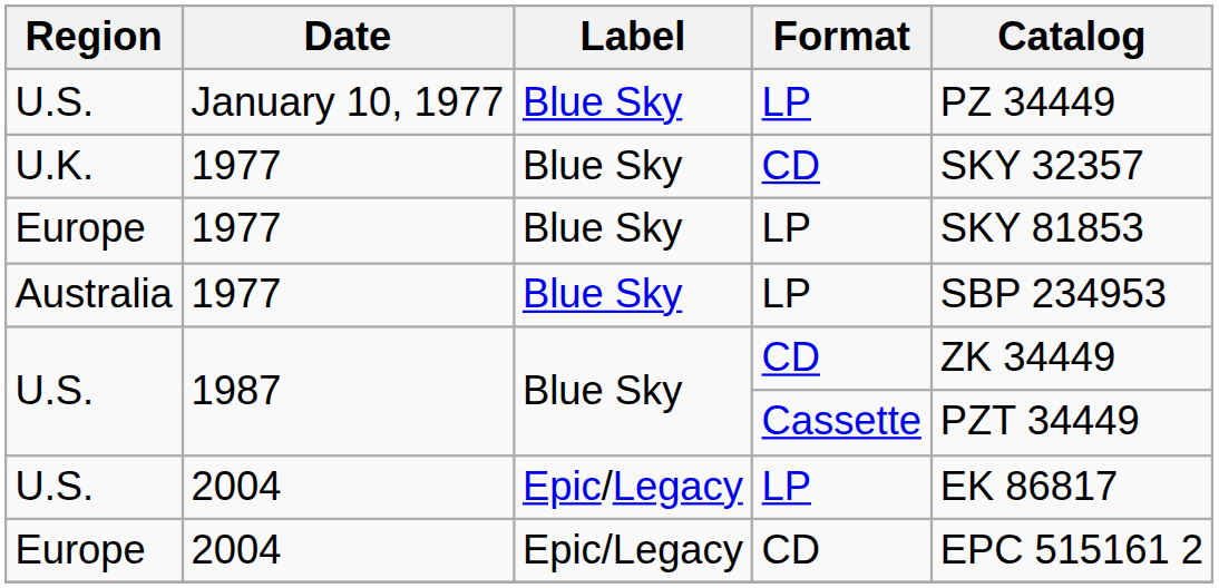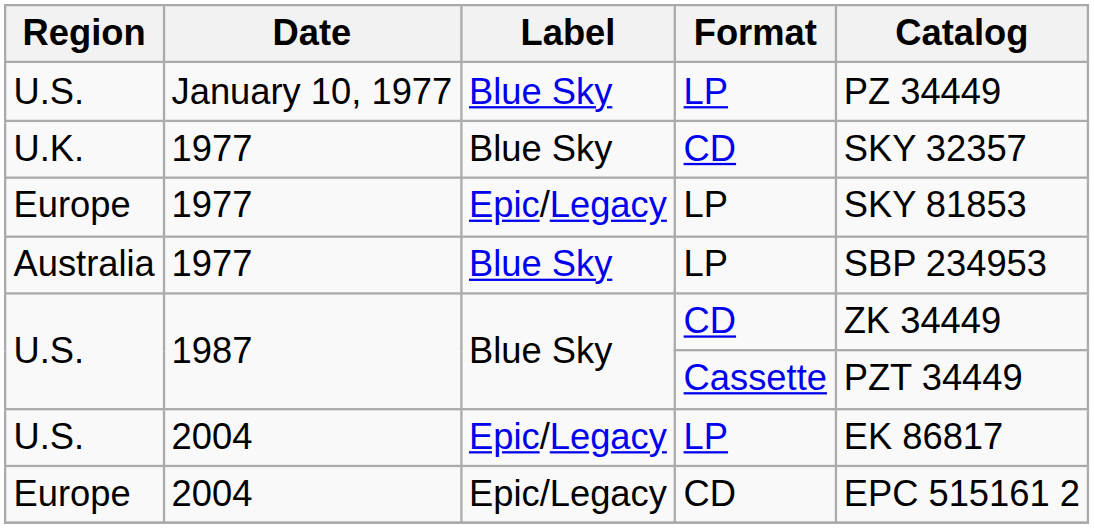Europe / 1977 | Label: Blue Sky -> Epic/Legacy
